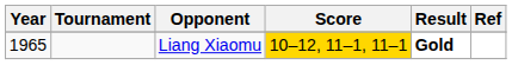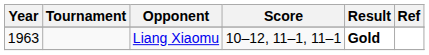Liang Xiaomu | Year: 1965 -> 1963
Liang Xiaomu | Score: gold background -> no background
